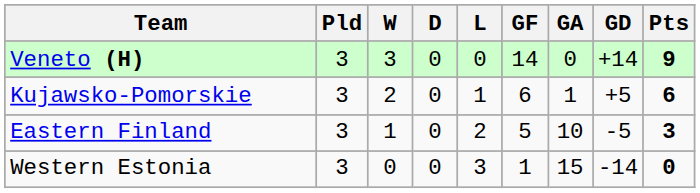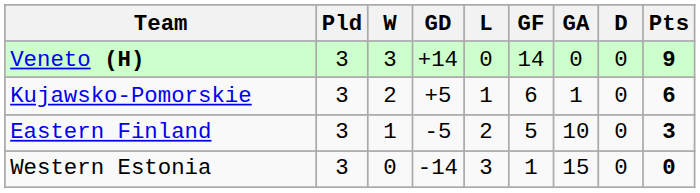columns swapped: D <-> GD
